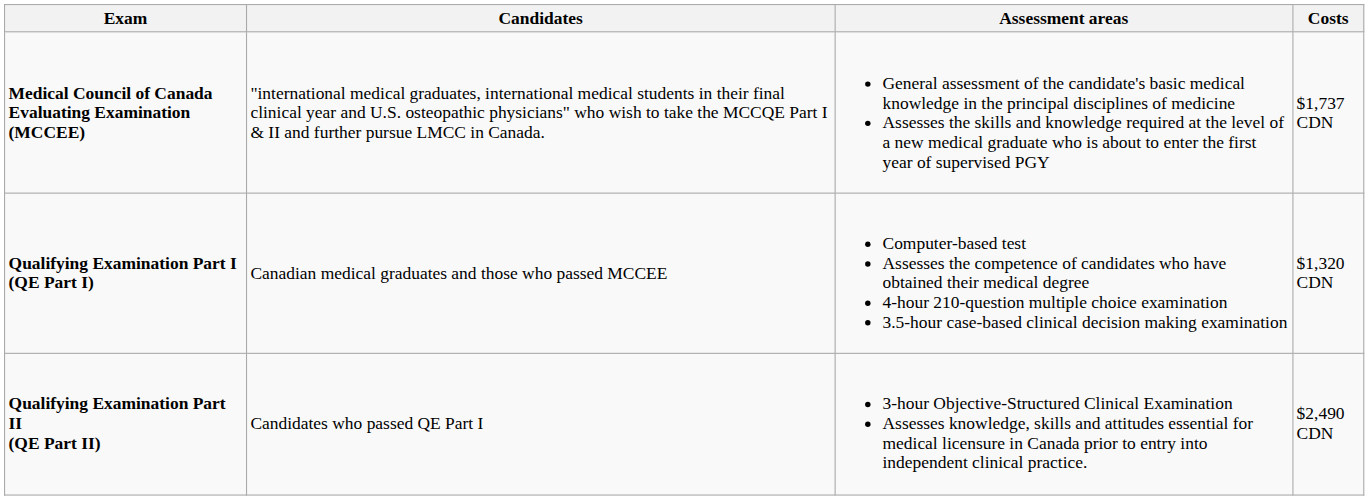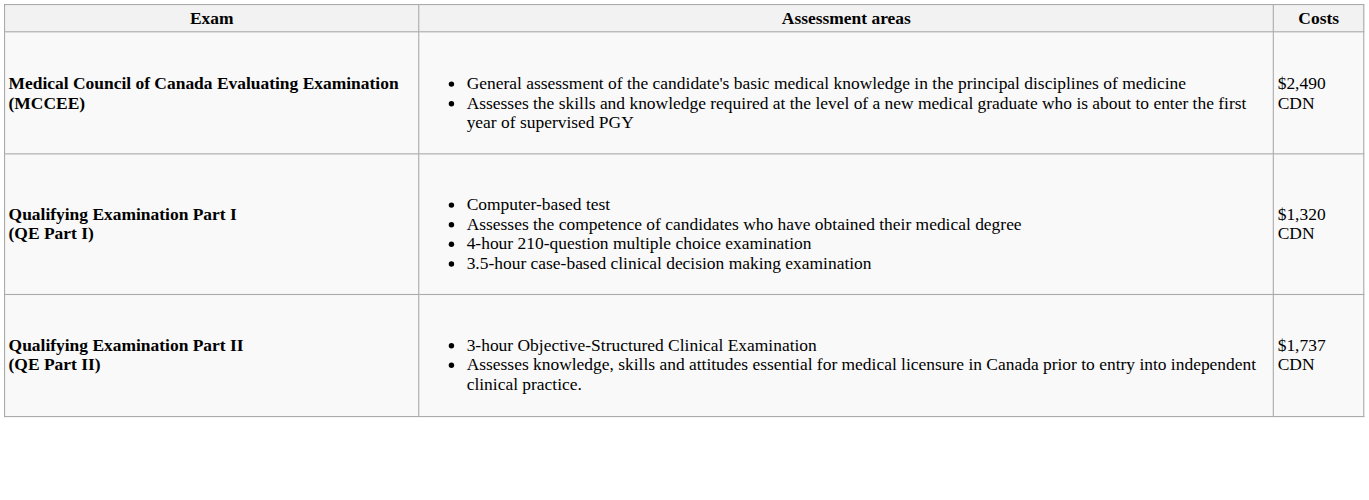- column: Candidates | "international medical graduates, international medical students in their final clinical year and U.S. osteopathic physicians" who wish to take the MCCQE Part I & II and further pursue LMCC in Canada. | Canadian medical graduates and those who passed MCCEE | Candidates who passed QE Part I
Medical Council of Canada Evaluating Examination (MCCEE) | Costs: $1,737 CDN -> $2,490 CDN
Qualifying Examination Part II (QE Part II) | Costs: $2,490 CDN -> $1,737 CDN
